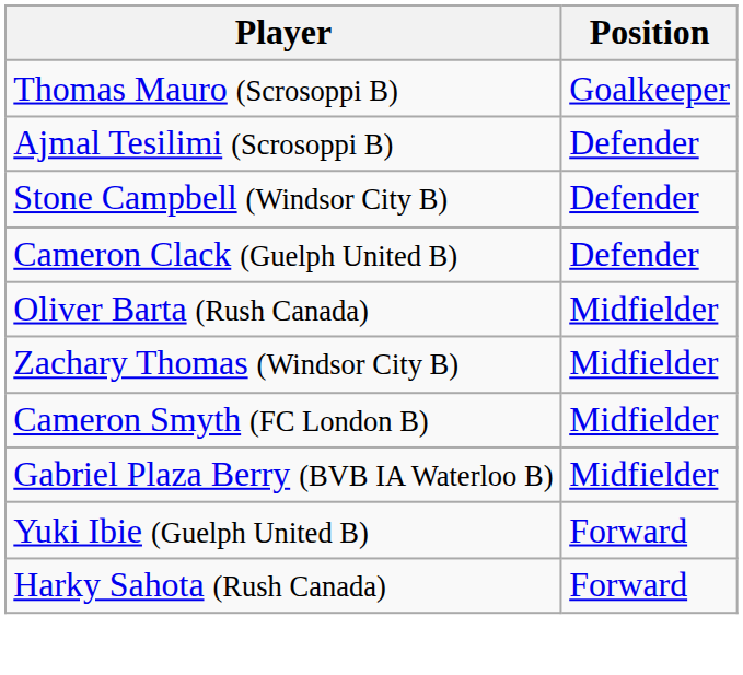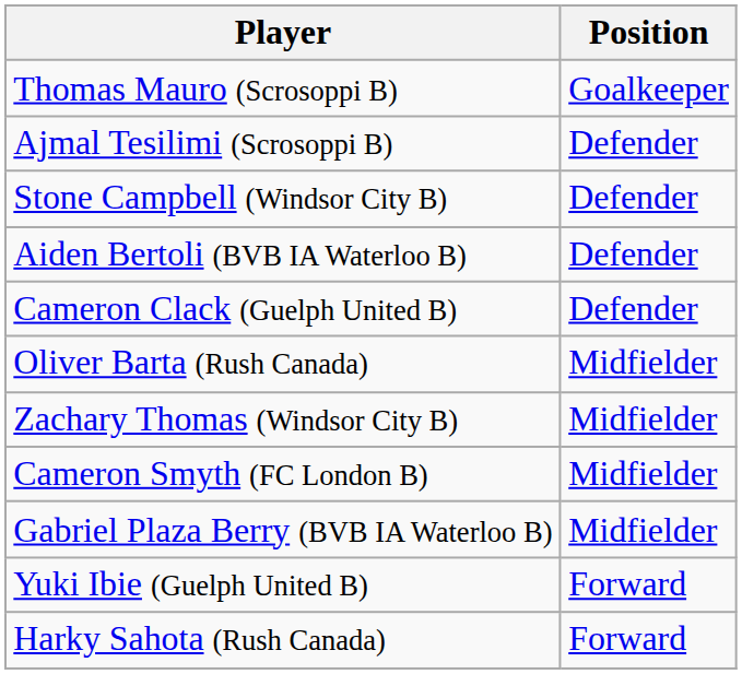+ row: Aiden Bertoli (BVB IA Waterloo B) | Defender
